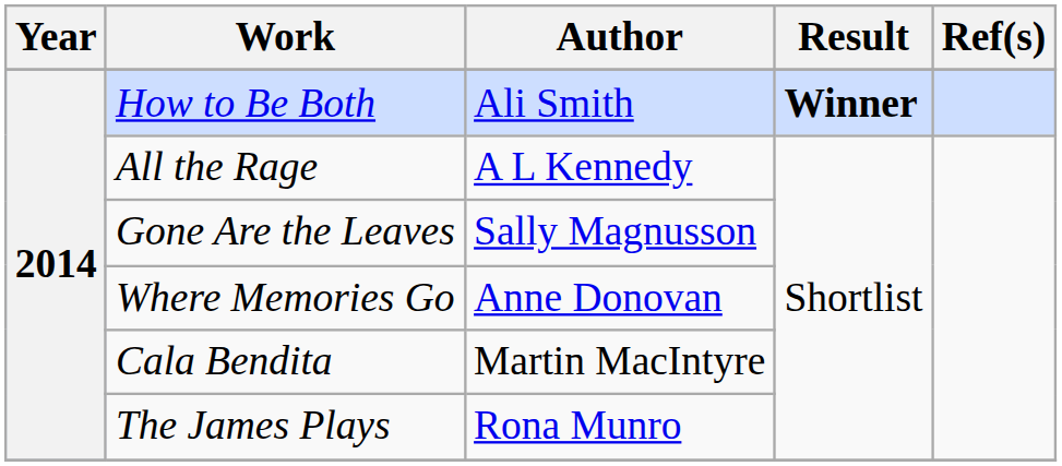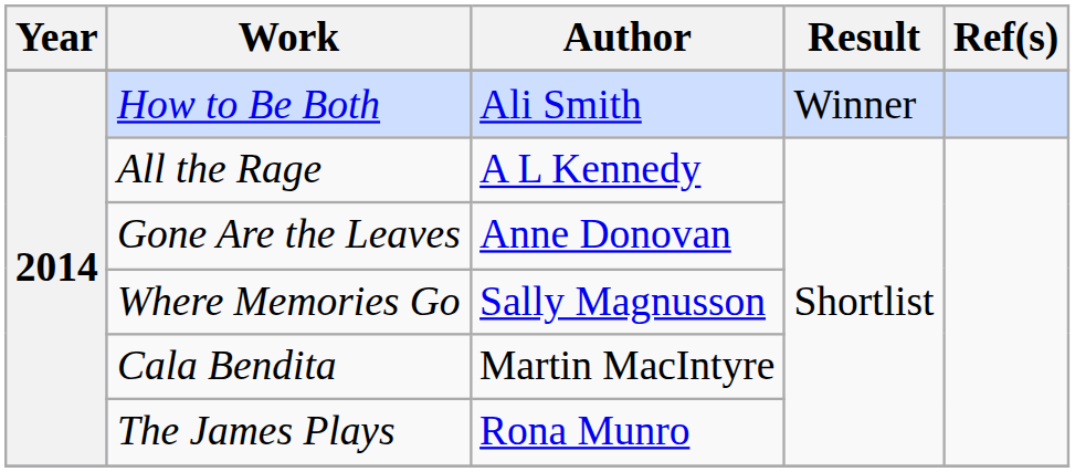How to Be Both | Result: bold -> normal
Gone Are the Leaves | Author: Sally Magnusson -> Anne Donovan
Where Memories Go | Author: Anne Donovan -> Sally Magnusson
